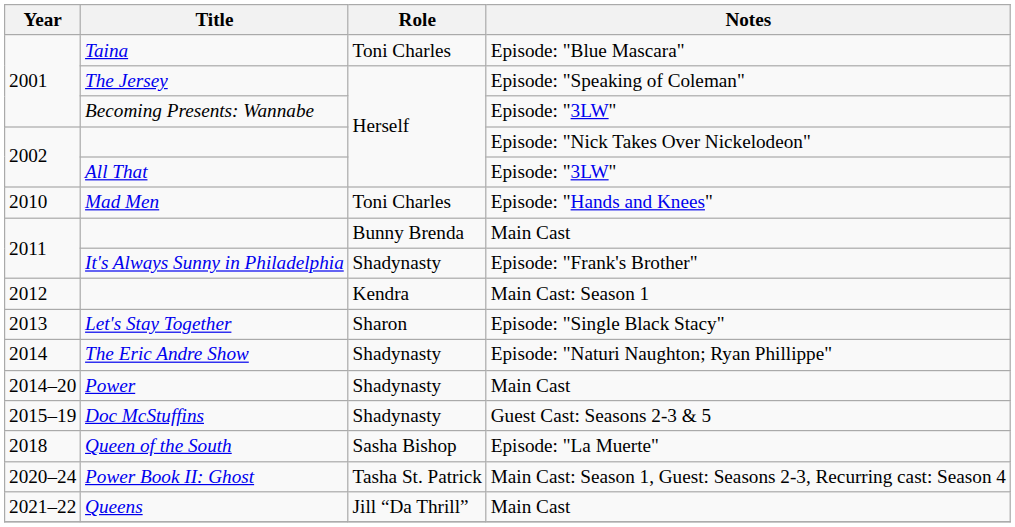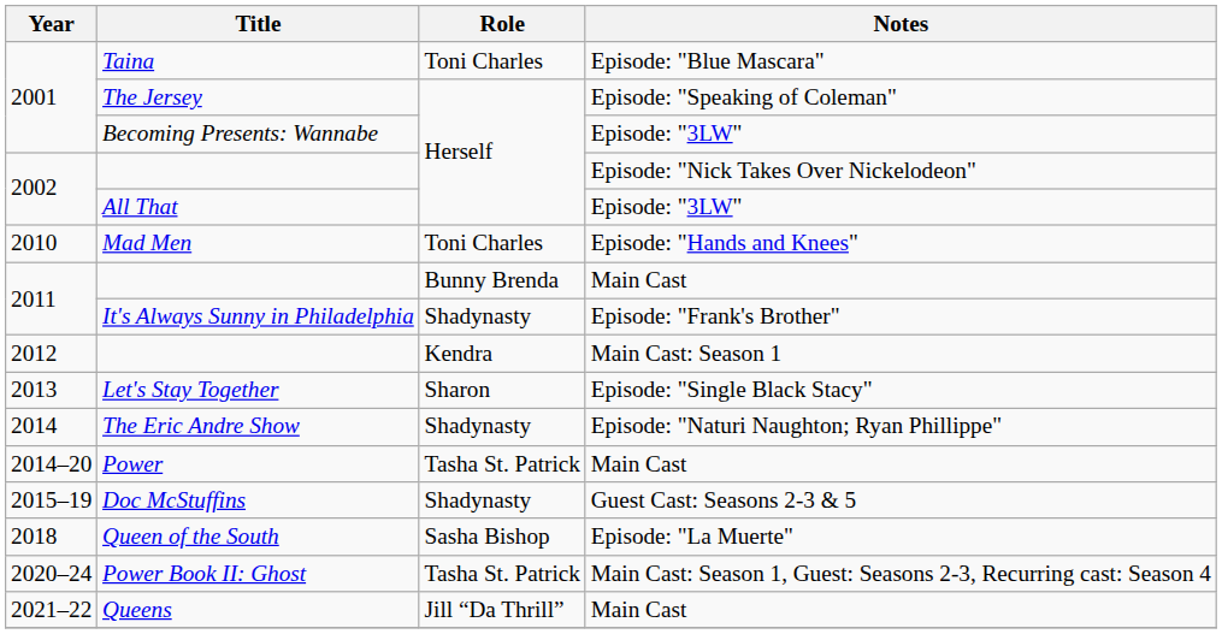Power | Role: Shadynasty -> Tasha St. Patrick
